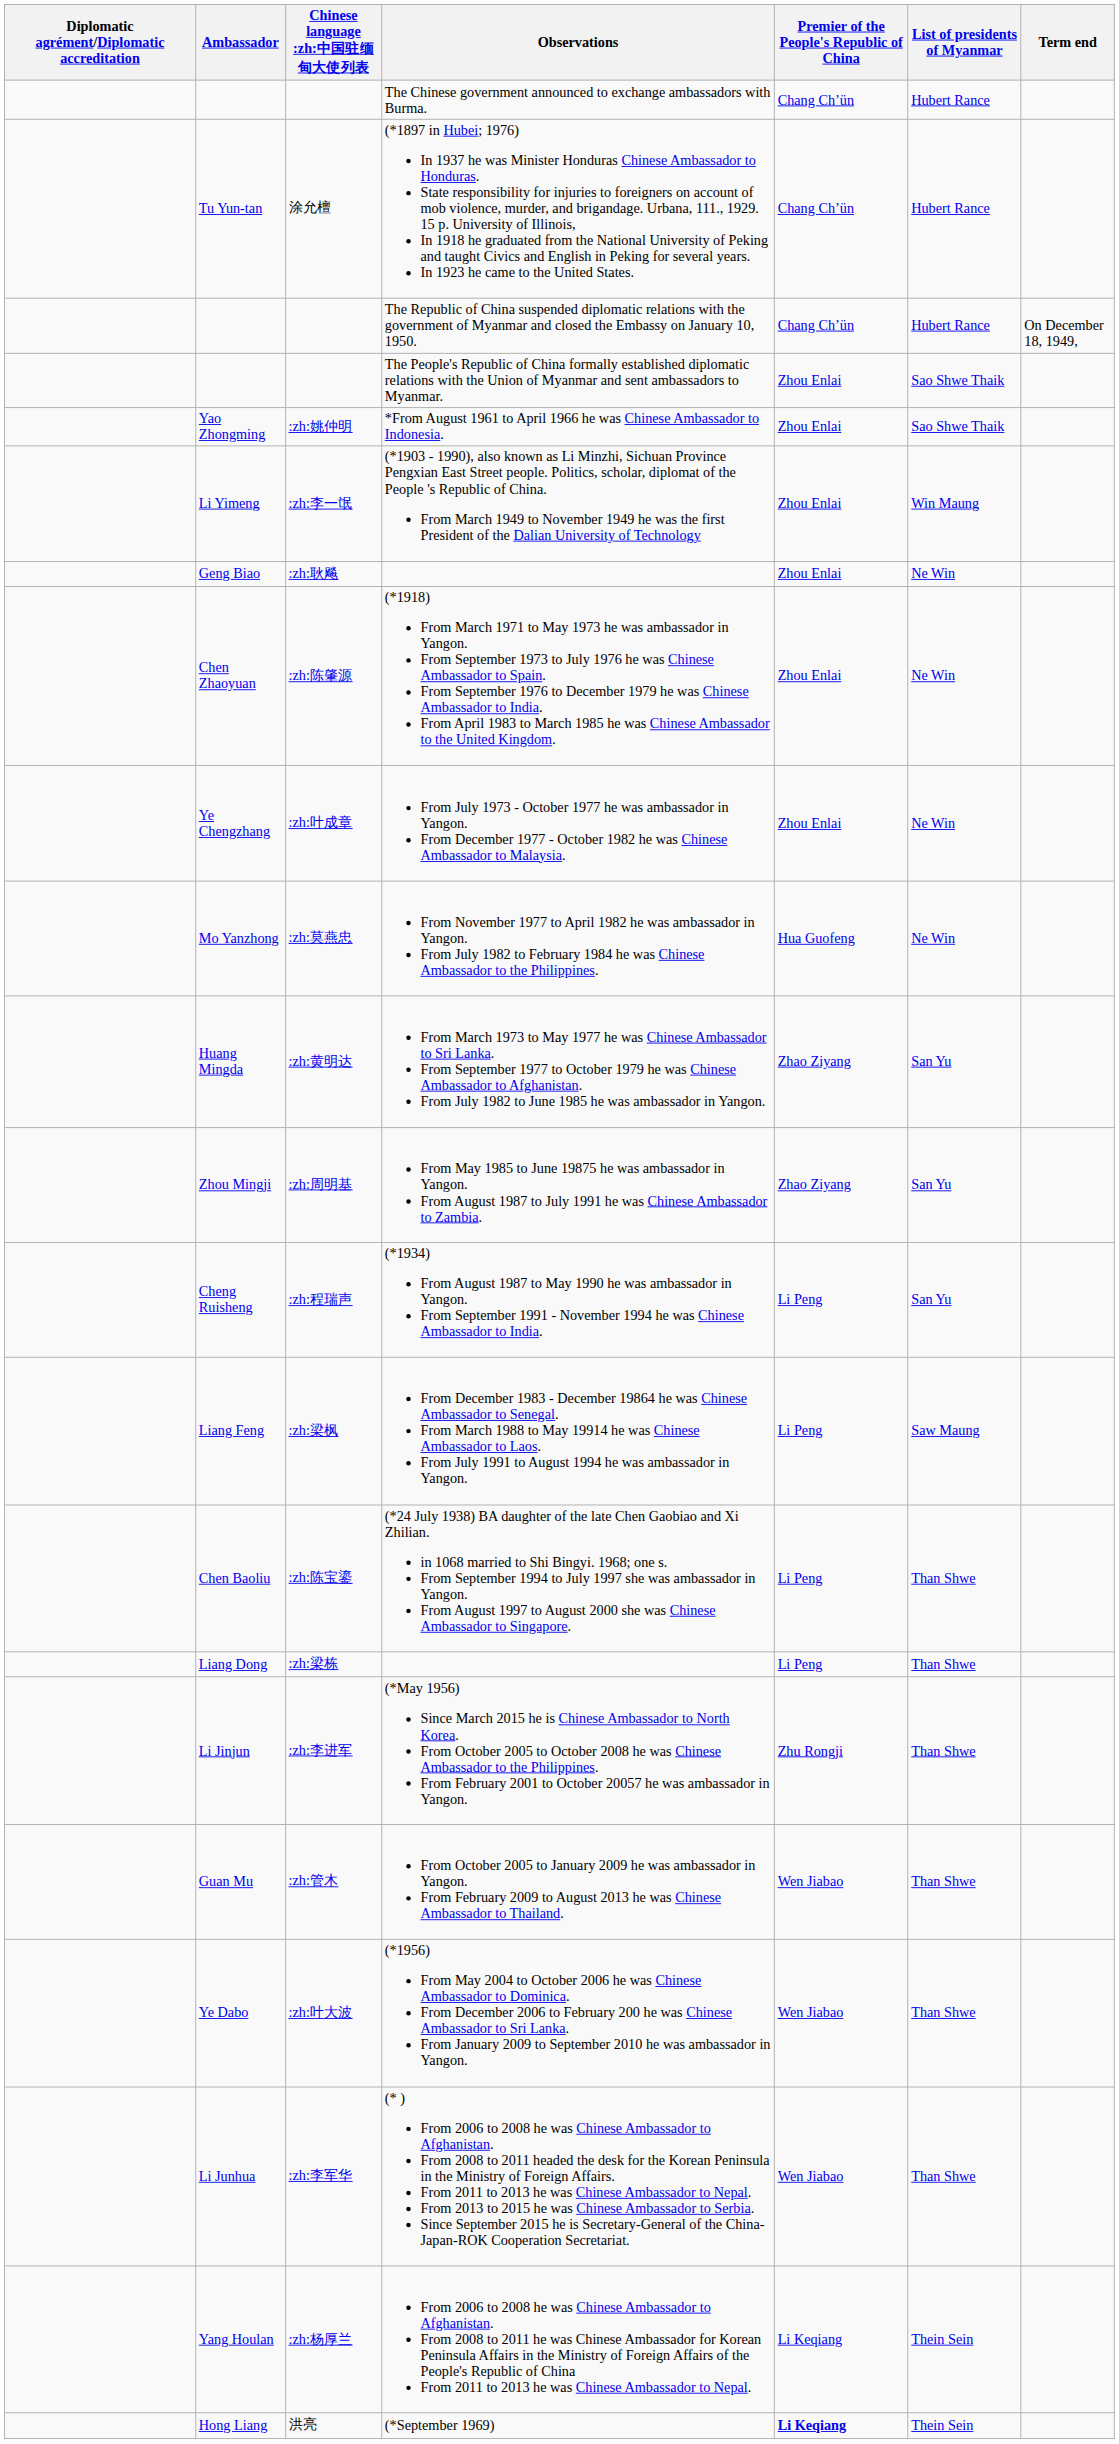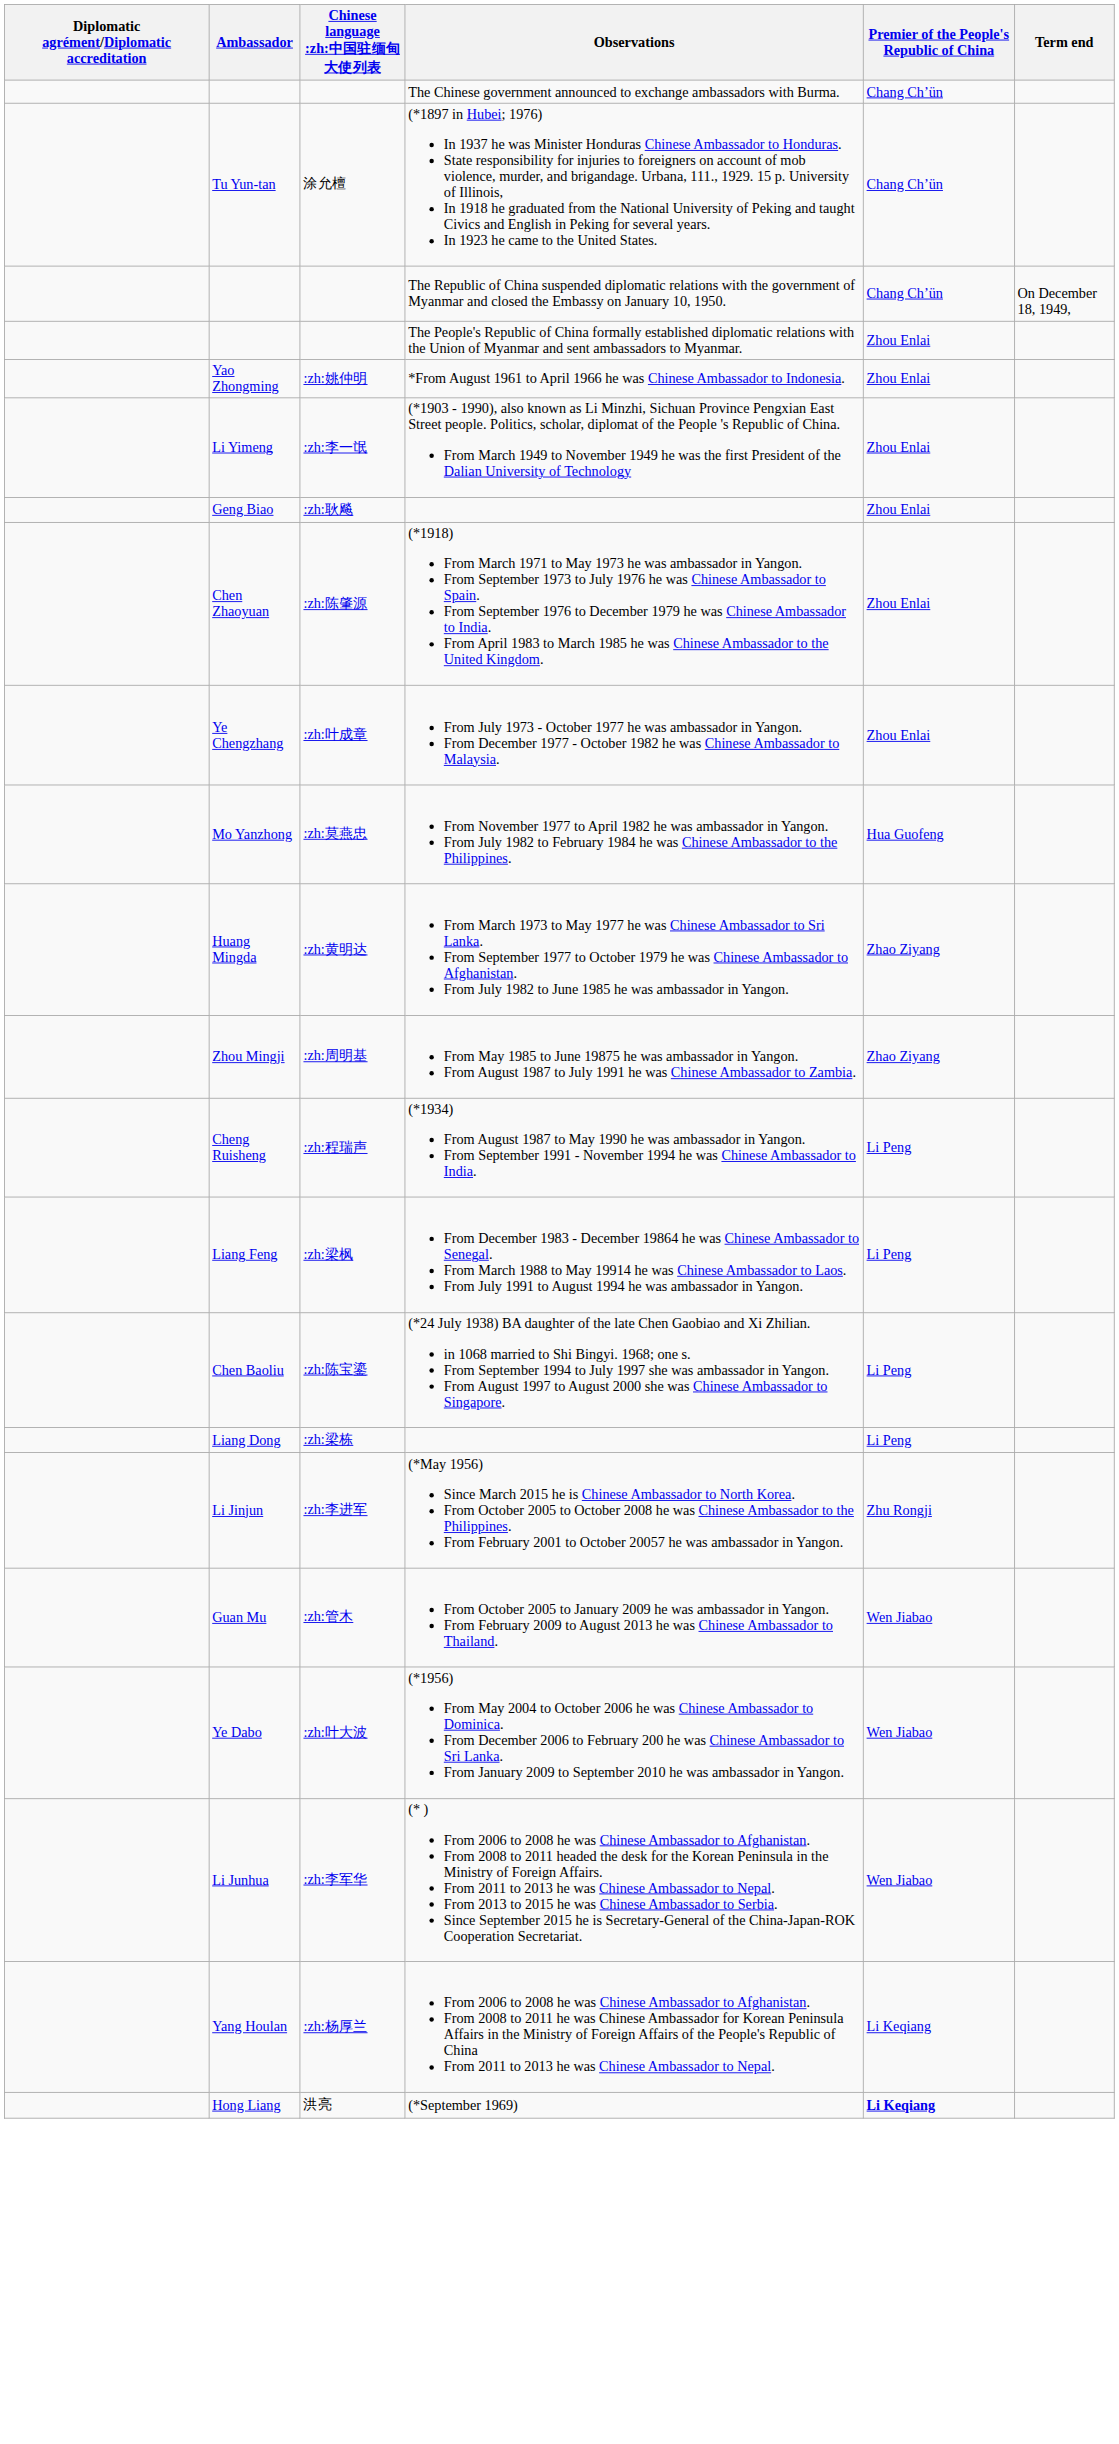- column: List of presidents of Myanmar | Hubert Rance | Hubert Rance | Hubert Rance | Sao Shwe Thaik | Sao Shwe Thaik | Win Maung | Ne Win | Ne Win | Ne Win | Ne Win | San Yu | San Yu | San Yu | Saw Maung | Than Shwe | Than Shwe | Than Shwe | Than Shwe | Than Shwe | Than Shwe | Thein Sein | Thein Sein
